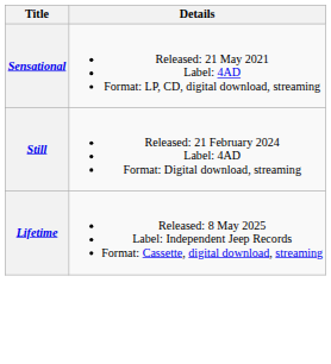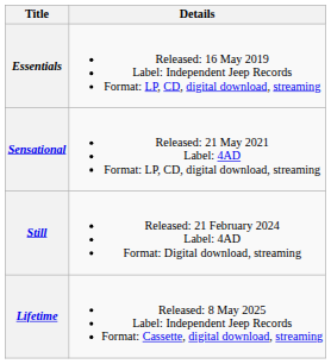+ row: Essentials | Released: 16 May 2019 Label: Independent Jeep Records Format: LP, CD, digital download, streaming
